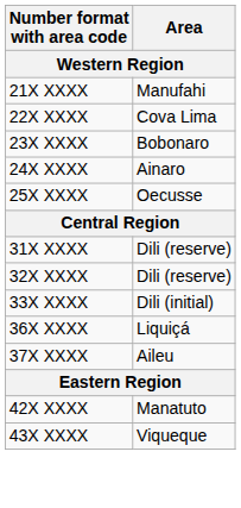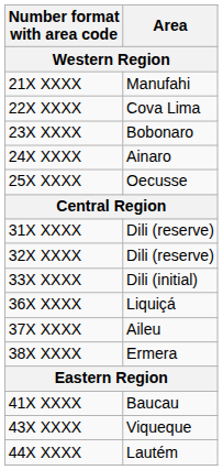+ row: 38X XXXX | Ermera
+ row: 41X XXXX | Baucau
- row: 42X XXXX | Manatuto
+ row: 44X XXXX | Lautém
